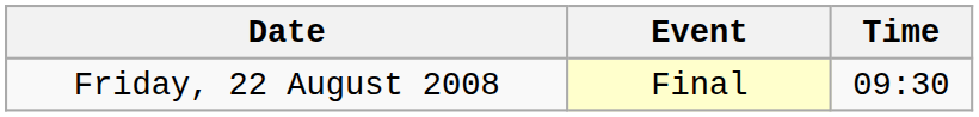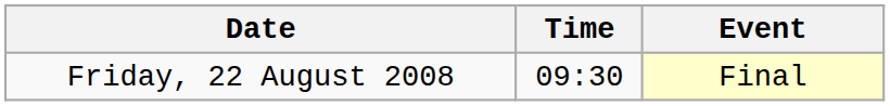columns swapped: Time <-> Event
